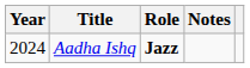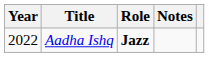Aadha Ishq | Year: 2024 -> 2022
